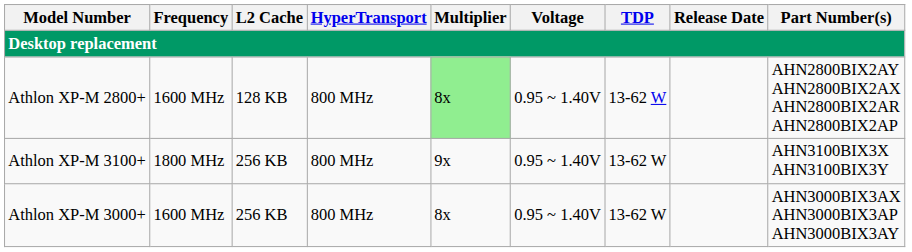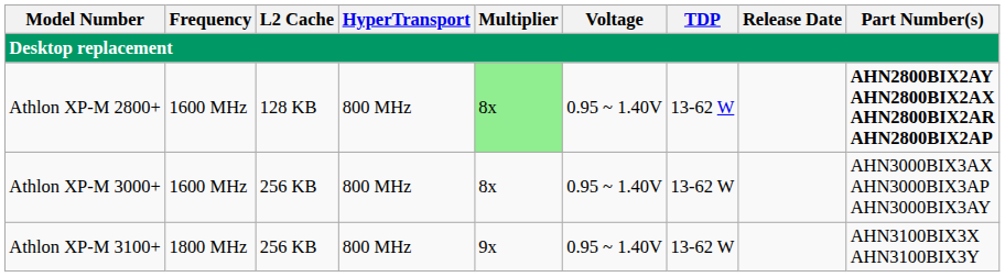Athlon XP-M 2800+ | Part Number(s): normal -> bold
rows swapped: Athlon XP-M 3000+ <-> Athlon XP-M 3100+
